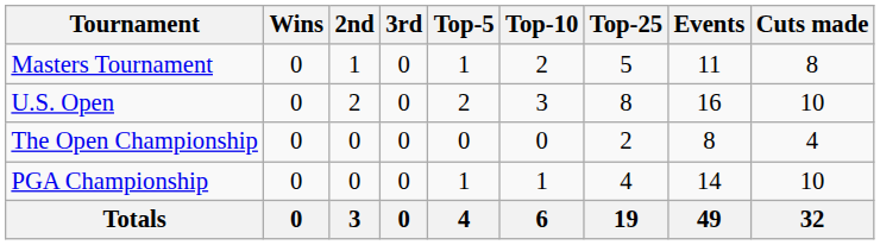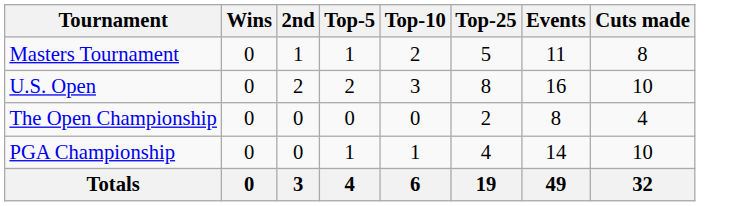- column: 3rd | 0 | 0 | 0 | 0 | 0
